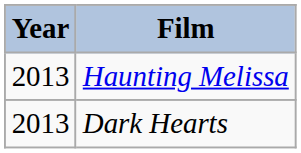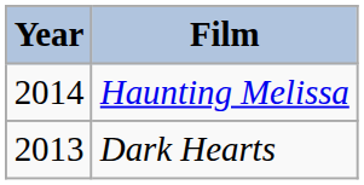Haunting Melissa | Year: 2013 -> 2014
